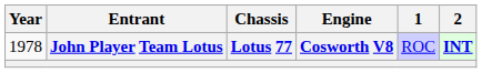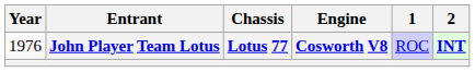John Player Team Lotus | Year: 1978 -> 1976
